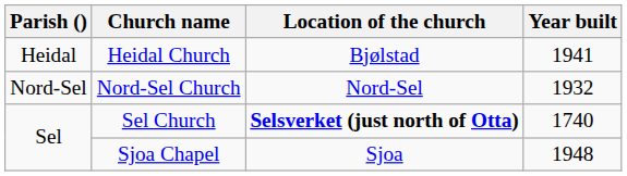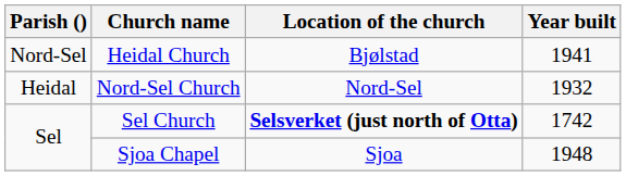Heidal Church | Parish (): Heidal -> Nord-Sel
Nord-Sel Church | Parish (): Nord-Sel -> Heidal
Sel Church | Year built: 1740 -> 1742
